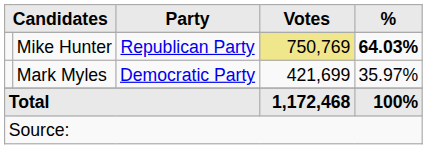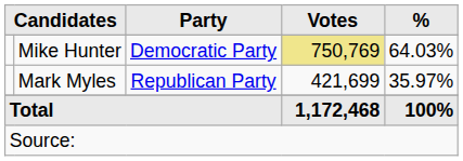Mike Hunter | Party: Republican Party -> Democratic Party
Mike Hunter | %: bold -> normal
Mark Myles | Party: Democratic Party -> Republican Party
